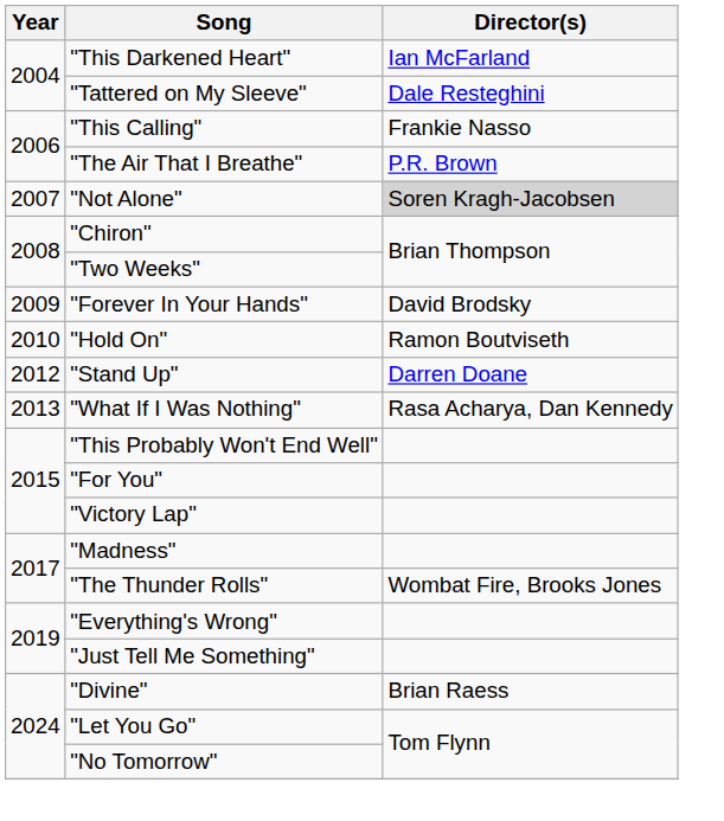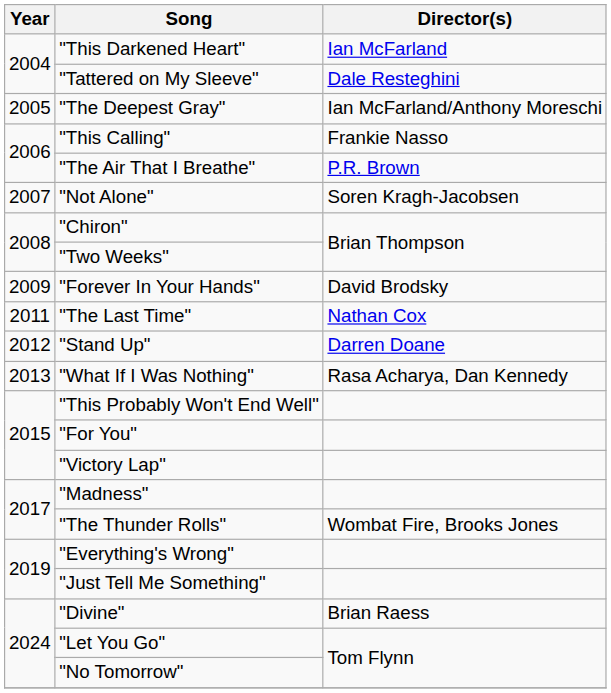+ row: 2005 | "The Deepest Gray" | Ian McFarland/Anthony Moreschi
"Not Alone" | Director(s): lightgrey background -> no background
- row: 2010 | "Hold On" | Ramon Boutviseth
+ row: 2011 | "The Last Time" | Nathan Cox
